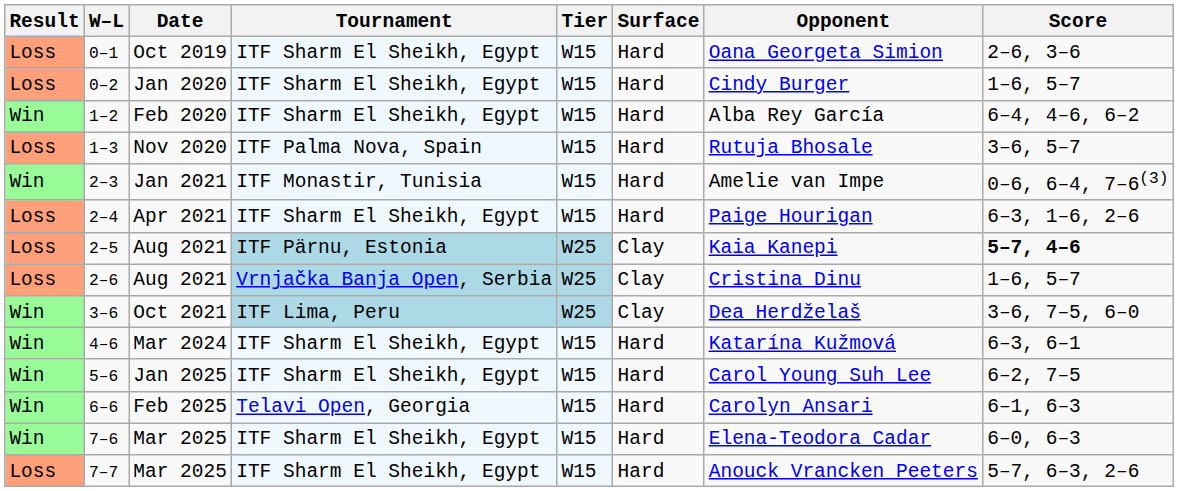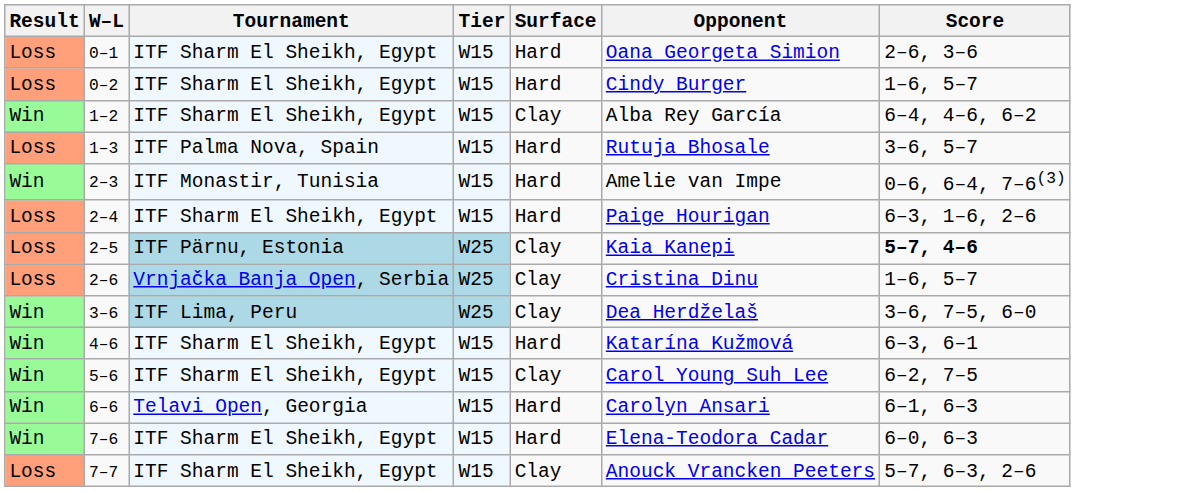- column: Date | Oct 2019 | Jan 2020 | Feb 2020 | Nov 2020 | Jan 2021 | Apr 2021 | Aug 2021 | Aug 2021 | Oct 2021 | Mar 2024 | Jan 2025 | Feb 2025 | Mar 2025 | Mar 2025
1–2 | Surface: Hard -> Clay
5–6 | Surface: Hard -> Clay
7–7 | Surface: Hard -> Clay
